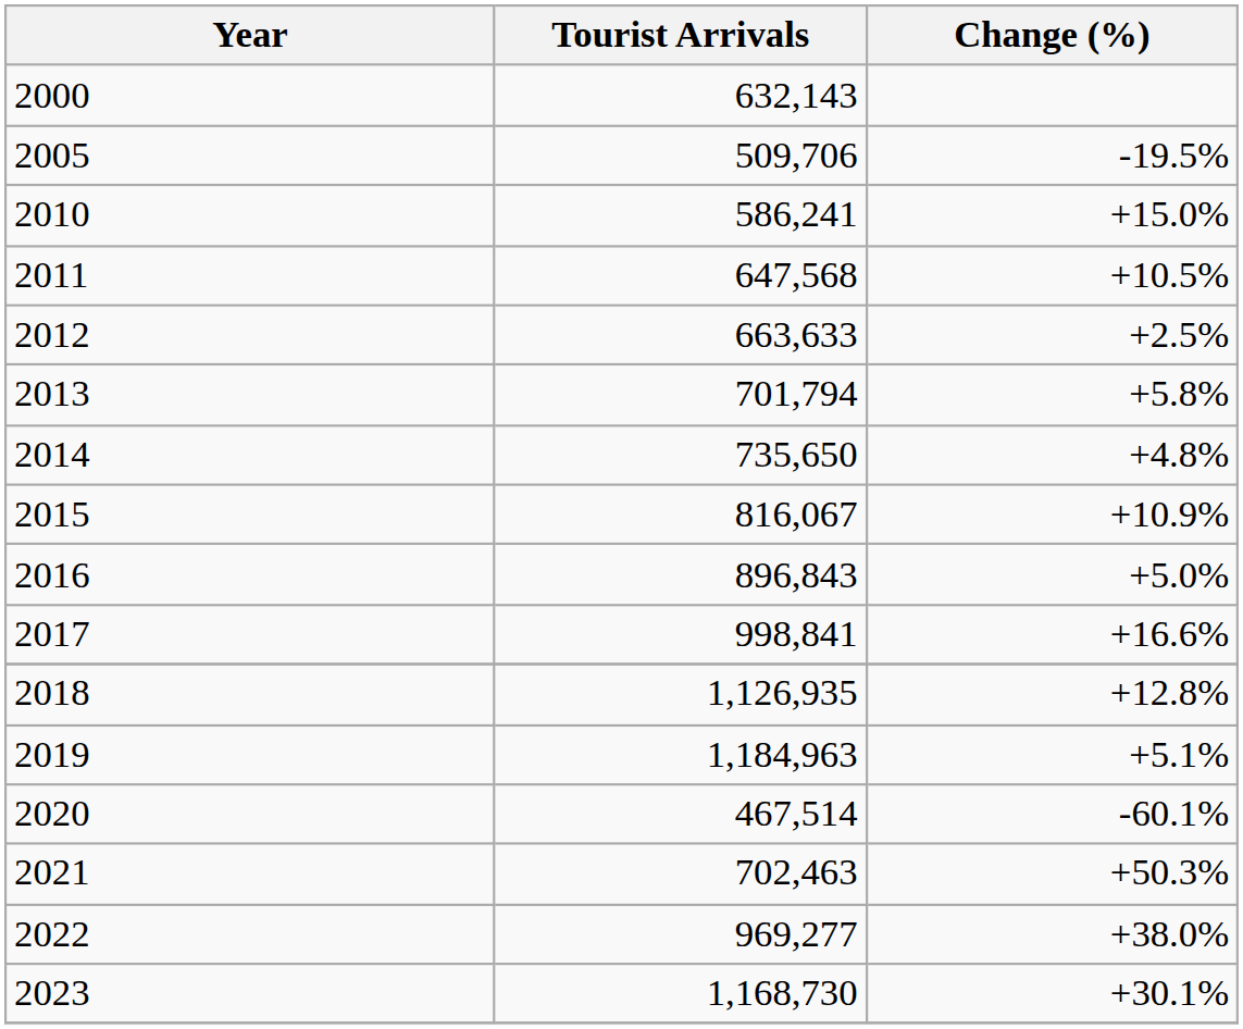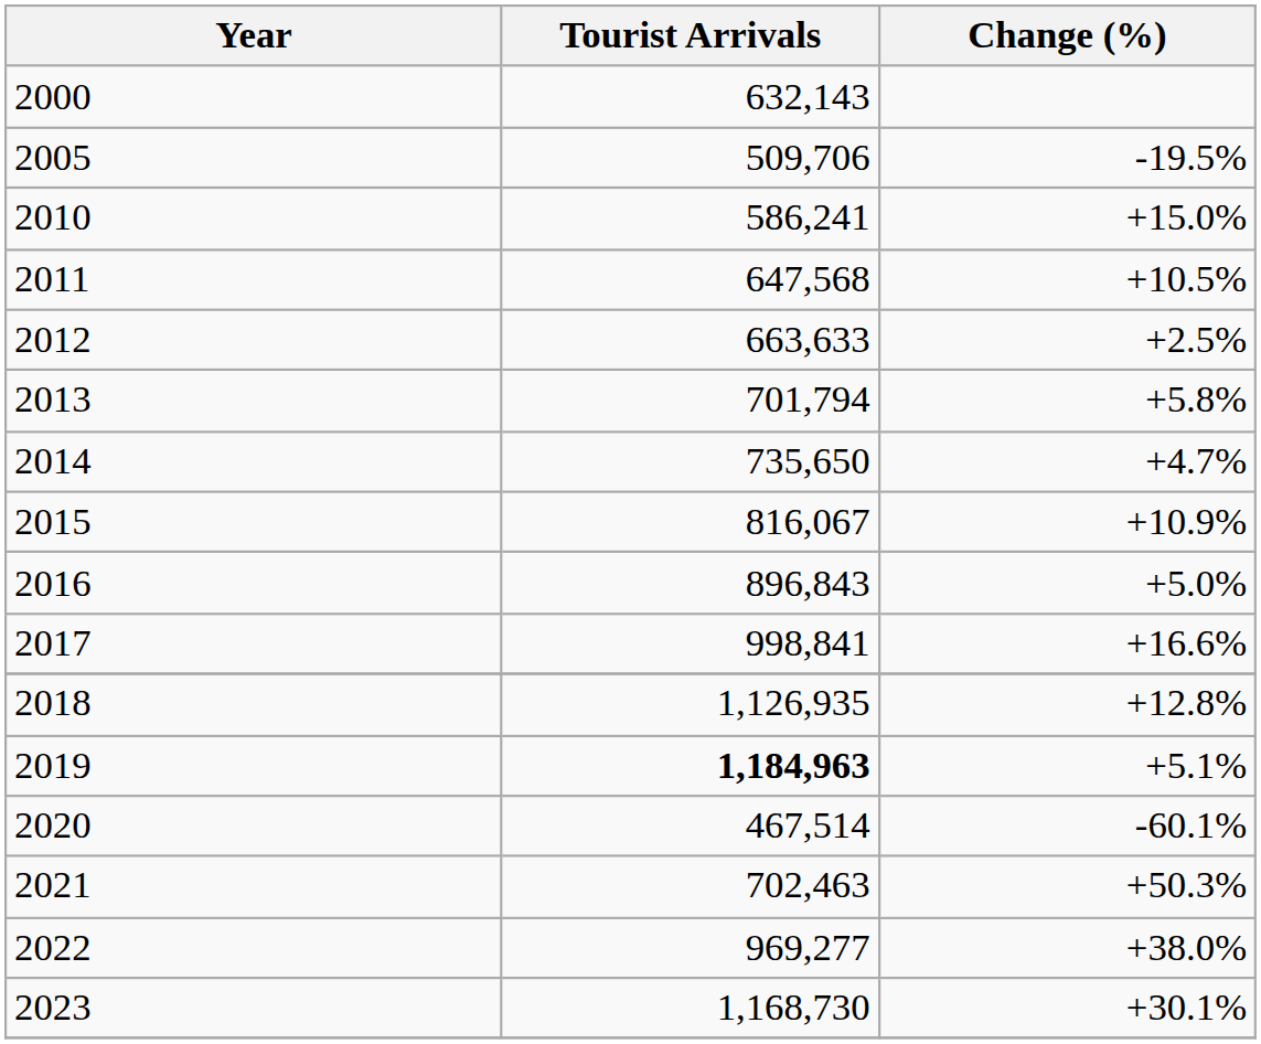2014 | Change (%): +4.8% -> +4.7%
2019 | Tourist Arrivals: normal -> bold
